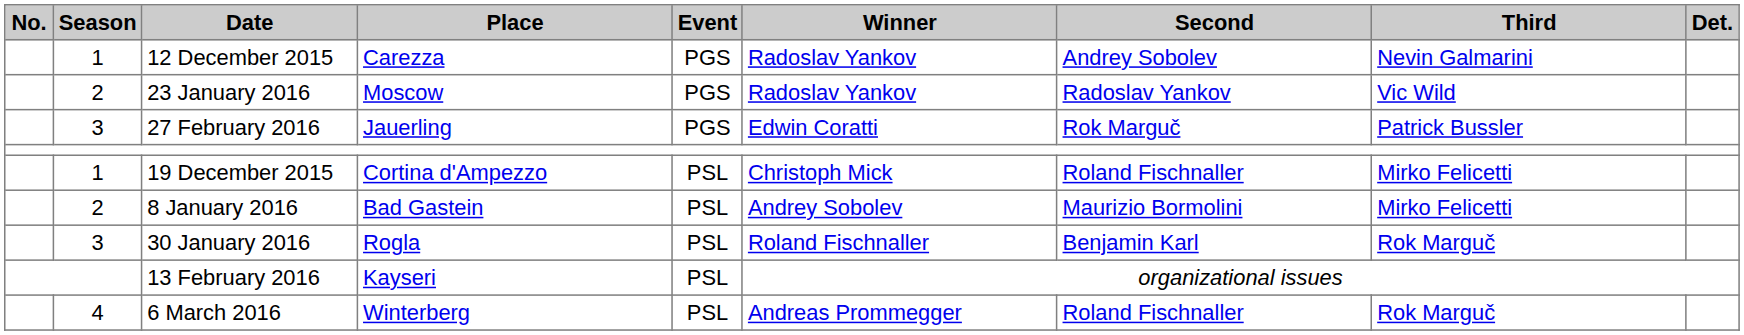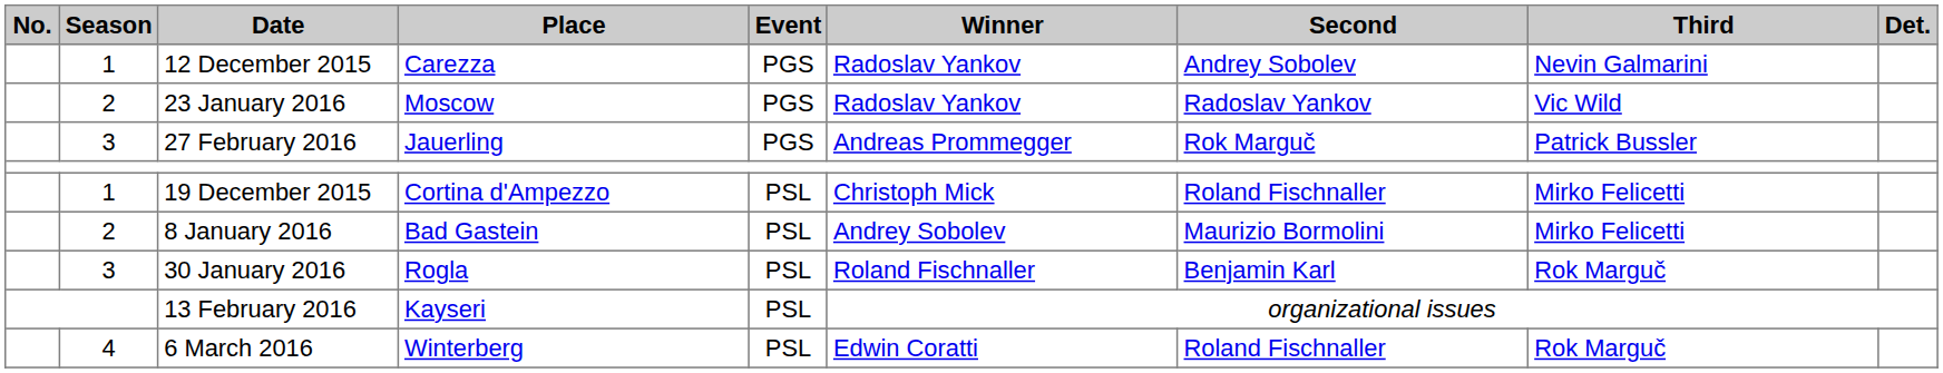27 February 2016 | Winner: Edwin Coratti -> Andreas Prommegger
6 March 2016 | Winner: Andreas Prommegger -> Edwin Coratti
